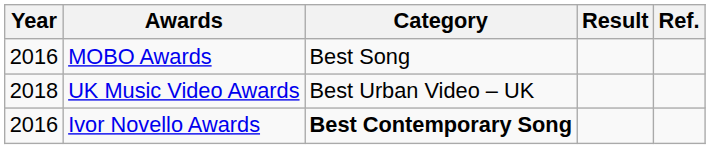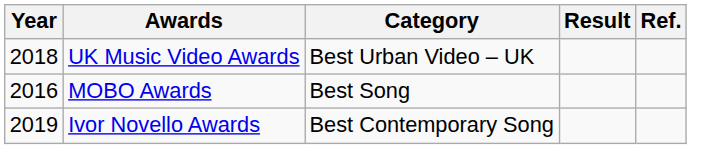rows swapped: MOBO Awards <-> UK Music Video Awards
Ivor Novello Awards | Year: 2016 -> 2019
Ivor Novello Awards | Category: bold -> normal
